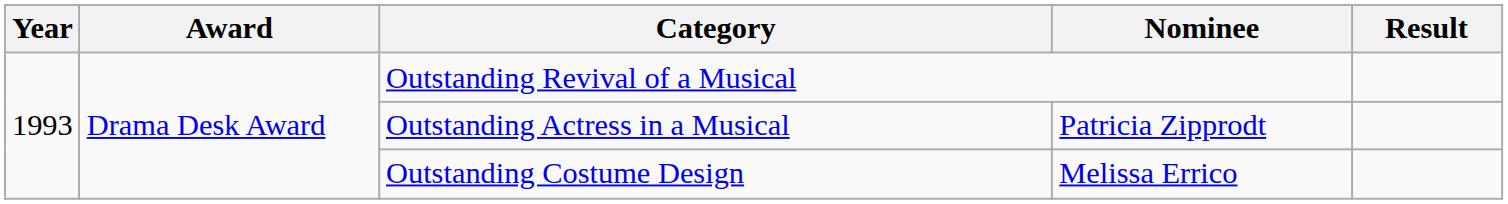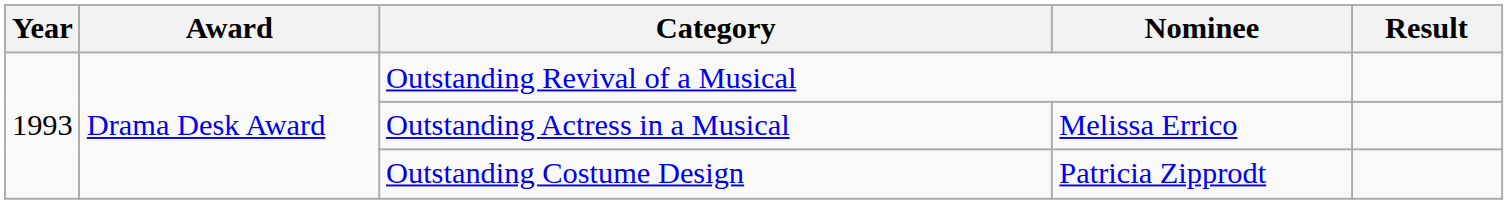Outstanding Actress in a Musical | Nominee: Patricia Zipprodt -> Melissa Errico
Outstanding Costume Design | Nominee: Melissa Errico -> Patricia Zipprodt
